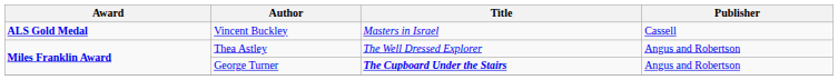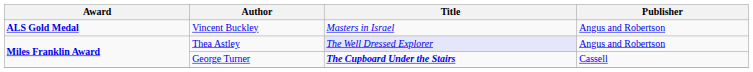Vincent Buckley | Publisher: Cassell -> Angus and Robertson
Thea Astley | Title: no background -> lavender background
George Turner | Publisher: Angus and Robertson -> Cassell
